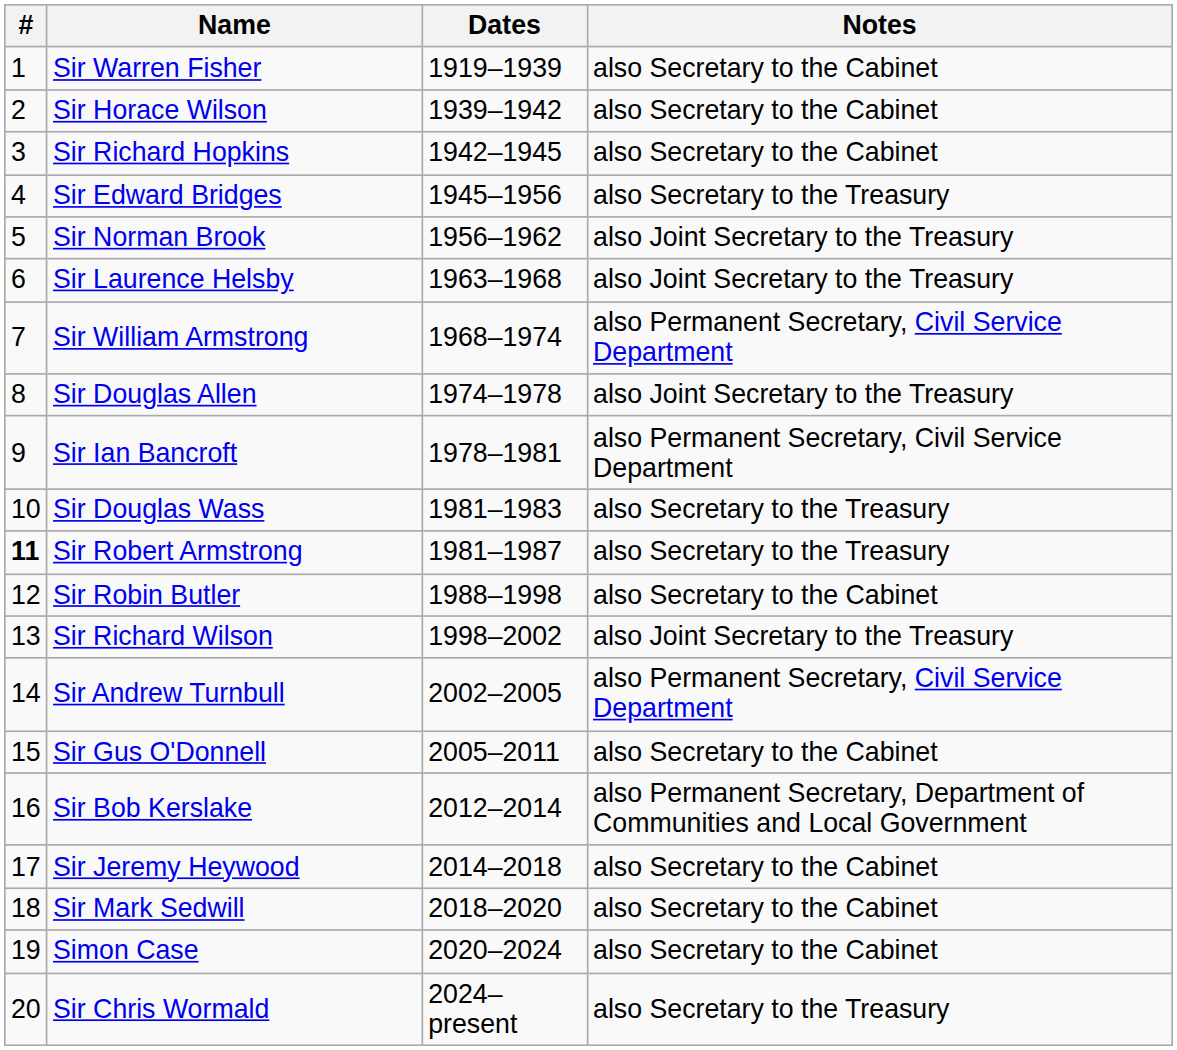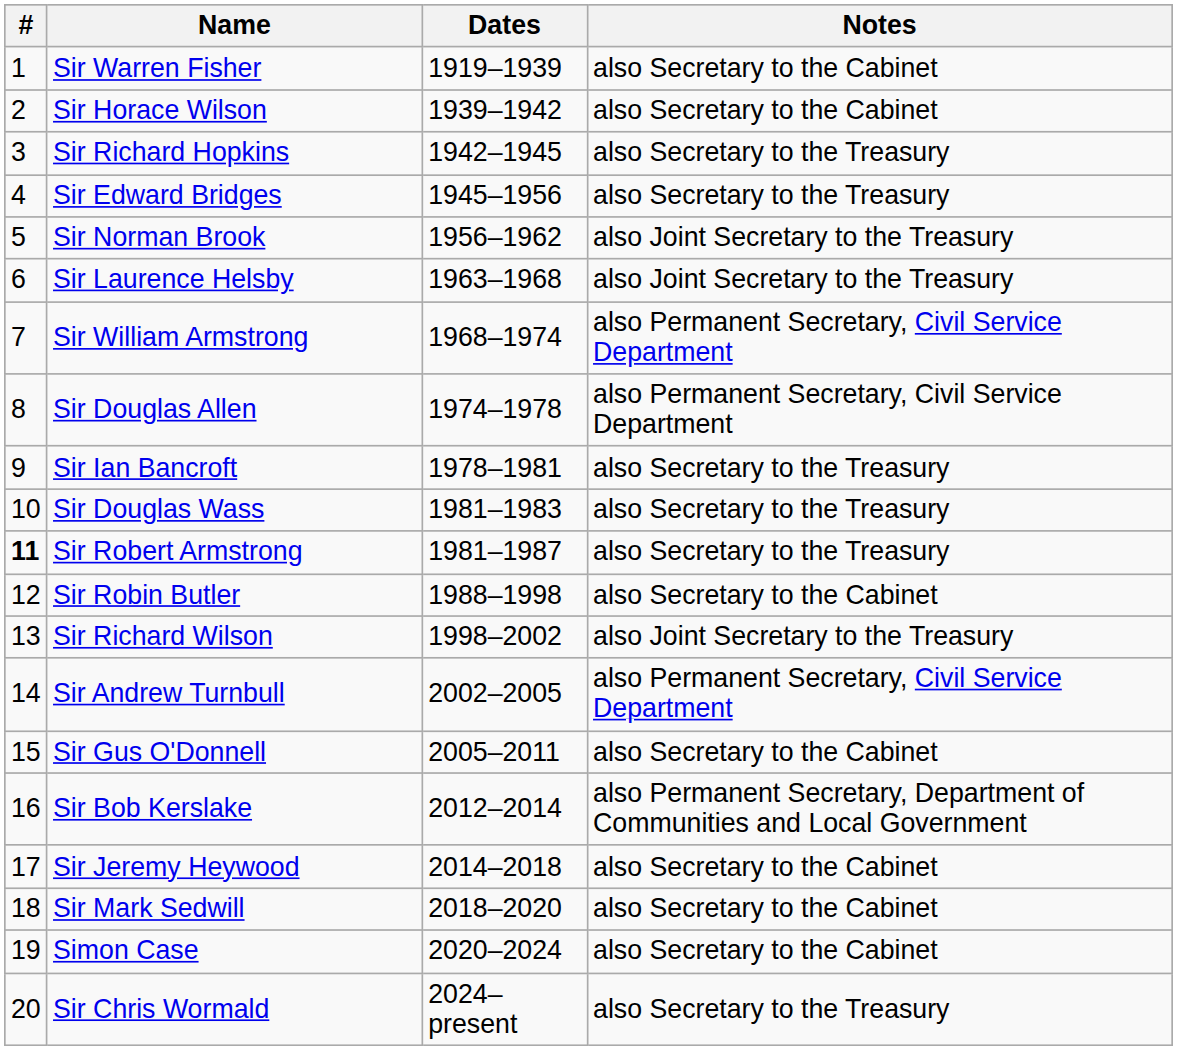Sir Richard Hopkins | Notes: also Secretary to the Cabinet -> also Secretary to the Treasury
Sir Douglas Allen | Notes: also Joint Secretary to the Treasury -> also Permanent Secretary, Civil Service Department
Sir Ian Bancroft | Notes: also Permanent Secretary, Civil Service Department -> also Secretary to the Treasury
